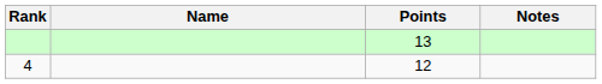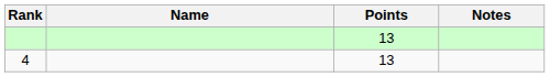4 | Points: 12 -> 13
